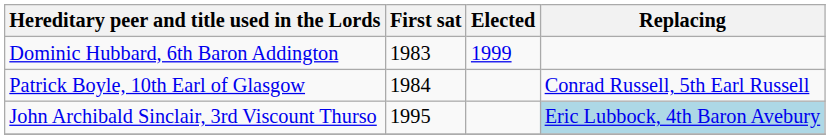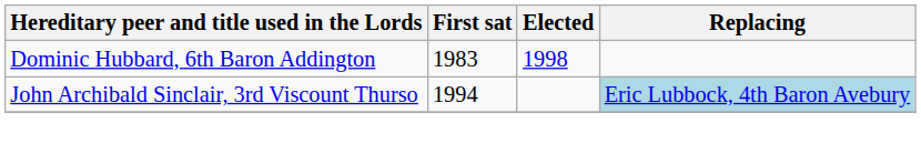Dominic Hubbard, 6th Baron Addington | Elected: 1999 -> 1998
- row: Patrick Boyle, 10th Earl of Glasgow | 1984 | Conrad Russell, 5th Earl Russell
John Archibald Sinclair, 3rd Viscount Thurso | First sat: 1995 -> 1994
